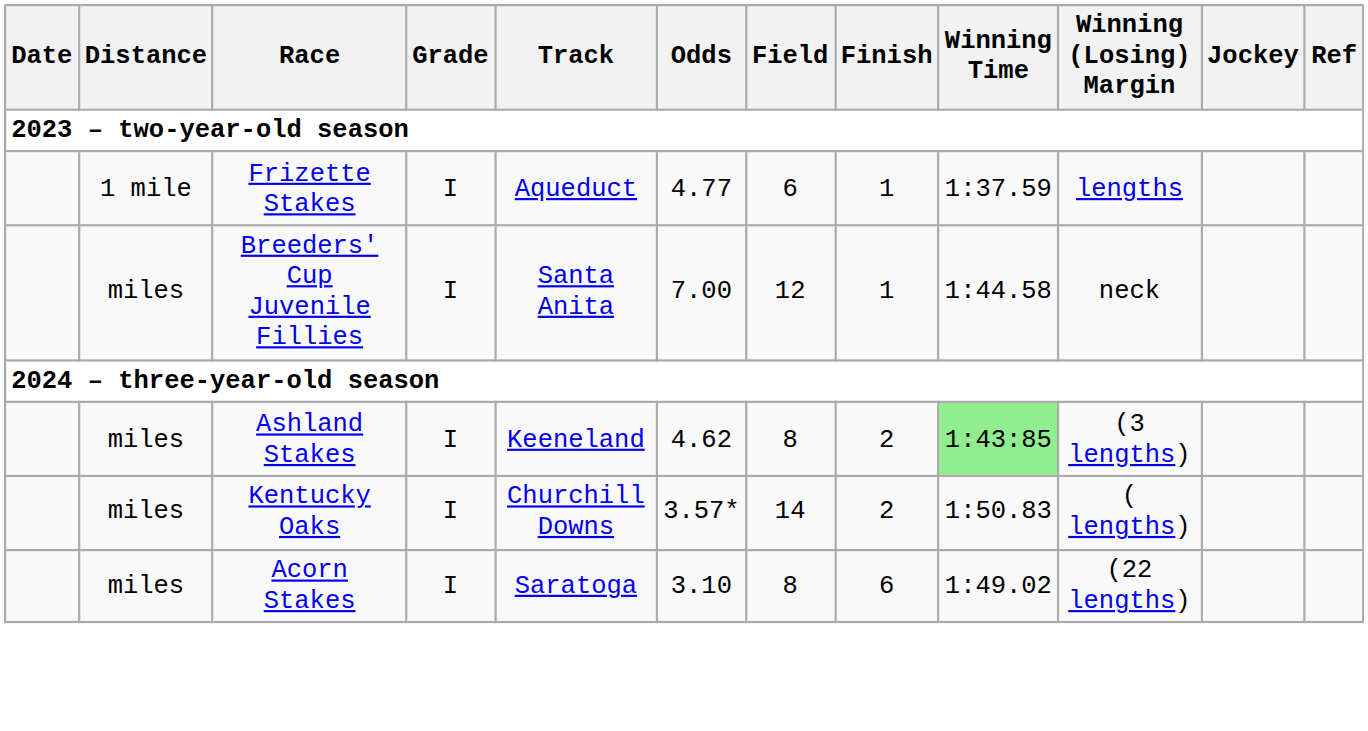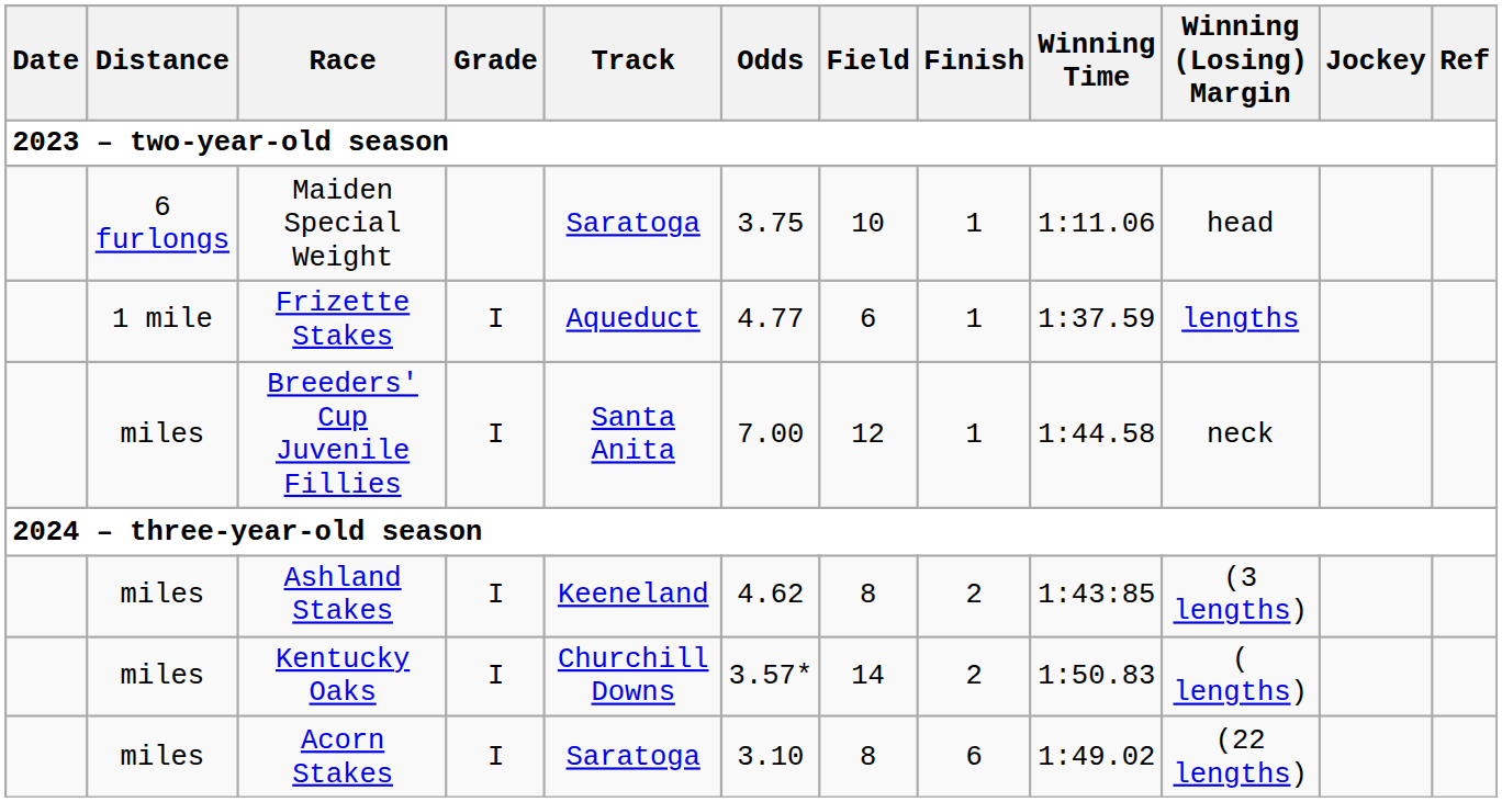+ row: 6 furlongs | Maiden Special Weight | Saratoga | 3.75 | 10 | 1 | 1:11.06 | head
Ashland Stakes | Winning Time: lightgreen background -> no background
